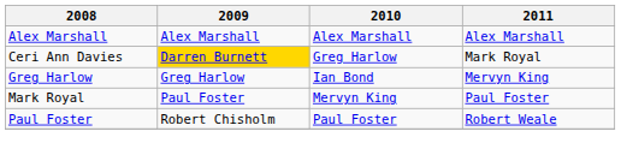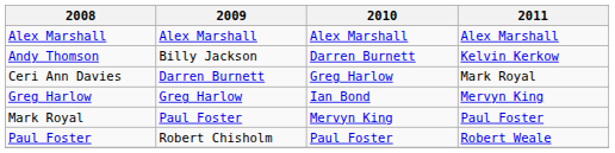+ row: Andy Thomson | Billy Jackson | Darren Burnett | Kelvin Kerkow
Ceri Ann Davies | 2009: gold background -> no background
